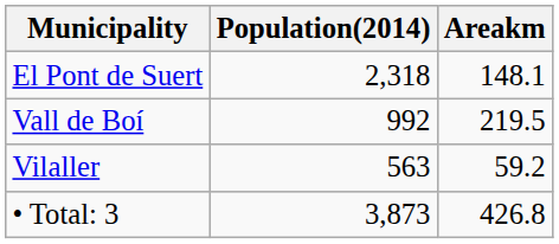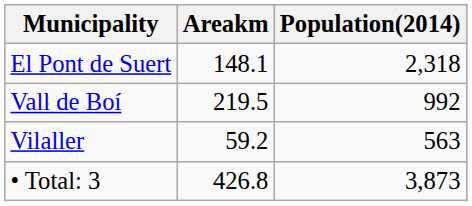columns swapped: Population(2014) <-> Areakm
